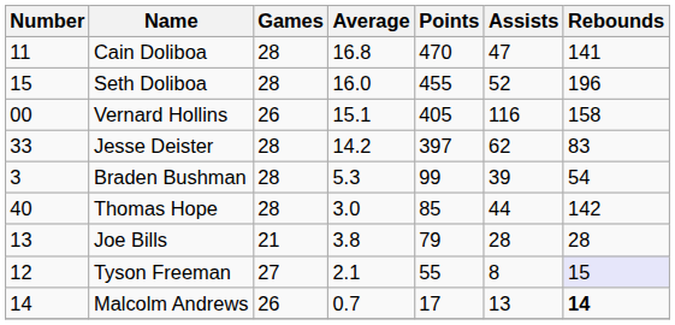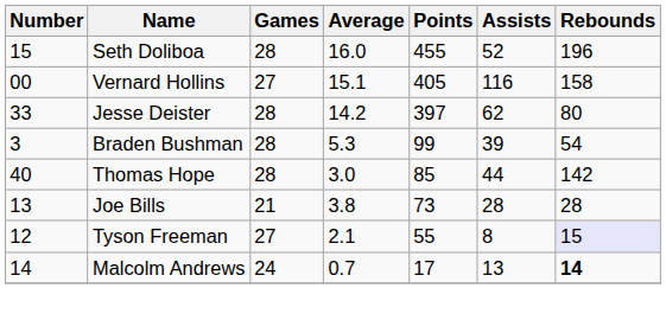- row: 11 | Cain Doliboa | 28 | 16.8 | 470 | 47 | 141
Vernard Hollins | Games: 26 -> 27
Jesse Deister | Rebounds: 83 -> 80
Joe Bills | Points: 79 -> 73
Malcolm Andrews | Games: 26 -> 24
